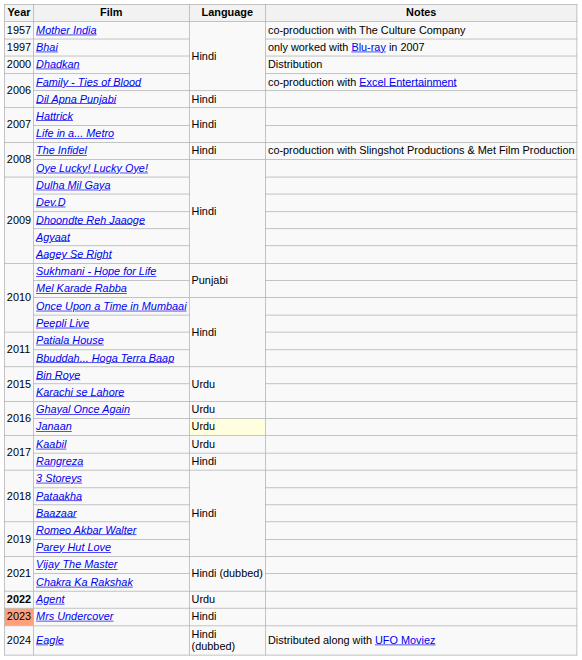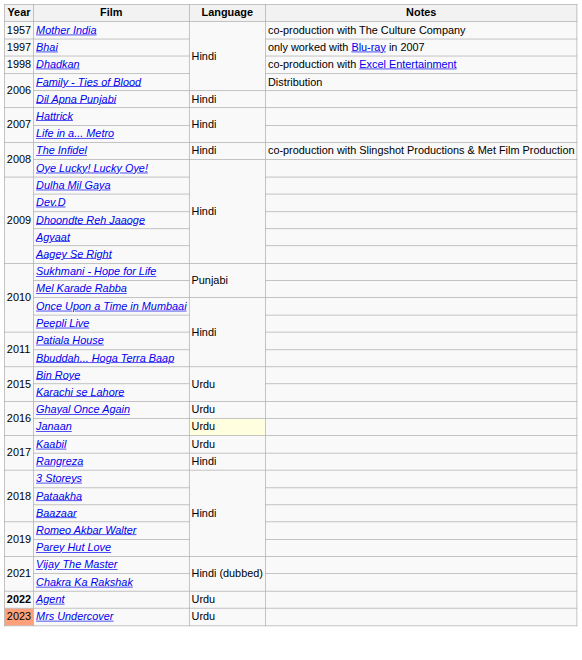Dhadkan | Year: 2000 -> 1998
Dhadkan | Notes: Distribution -> co-production with Excel Entertainment
Family - Ties of Blood | Notes: co-production with Excel Entertainment -> Distribution
Mrs Undercover | Language: Hindi -> Urdu
- row: 2024 | Eagle | Hindi (dubbed) | Distributed along with UFO Moviez
